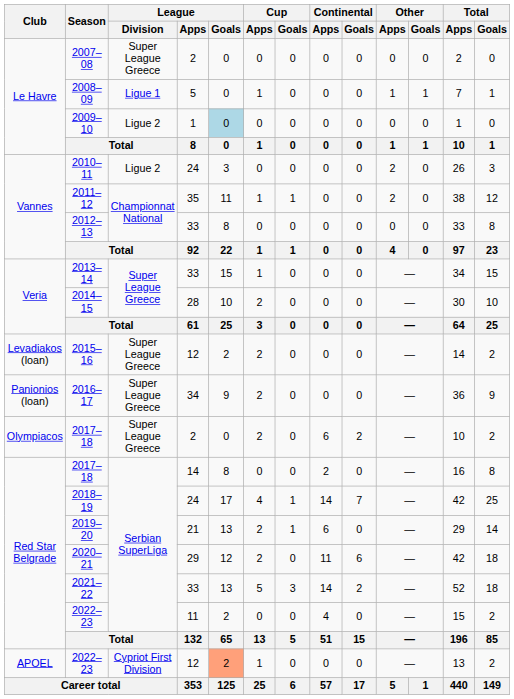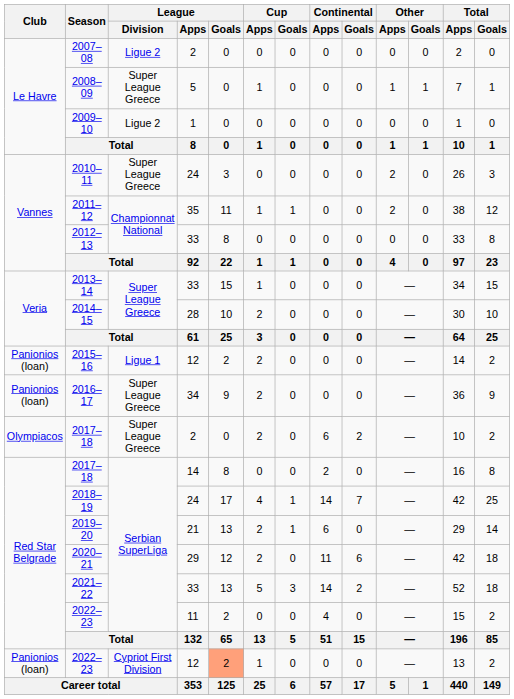2007–08 | League / Division: Super League Greece -> Ligue 2
2008–09 | League / Division: Ligue 1 -> Super League Greece
2009–10 | League / Goals: lightblue background -> no background
2010–11 | League / Division: Ligue 2 -> Super League Greece
2015–16 | Club: Levadiakos (loan) -> Panionios (loan)
2015–16 | League / Division: Super League Greece -> Ligue 1
2022–23 / 12 | Club: APOEL -> Panionios (loan)
